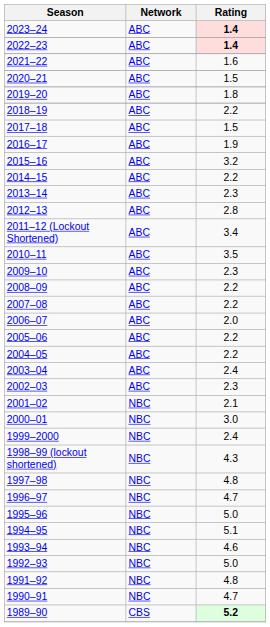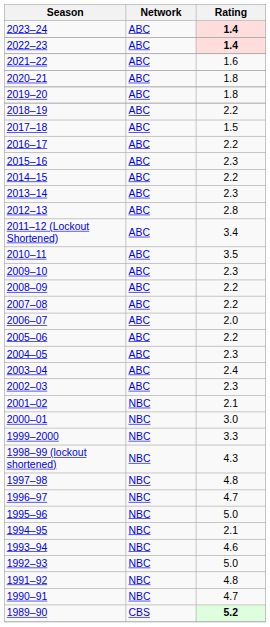2020–21 | Rating: 1.5 -> 1.8
2016–17 | Rating: 1.9 -> 2.2
2015–16 | Rating: 3.2 -> 2.3
2004–05 | Rating: 2.2 -> 2.3
1999–2000 | Rating: 2.4 -> 3.3
1994–95 | Rating: 5.1 -> 2.1
